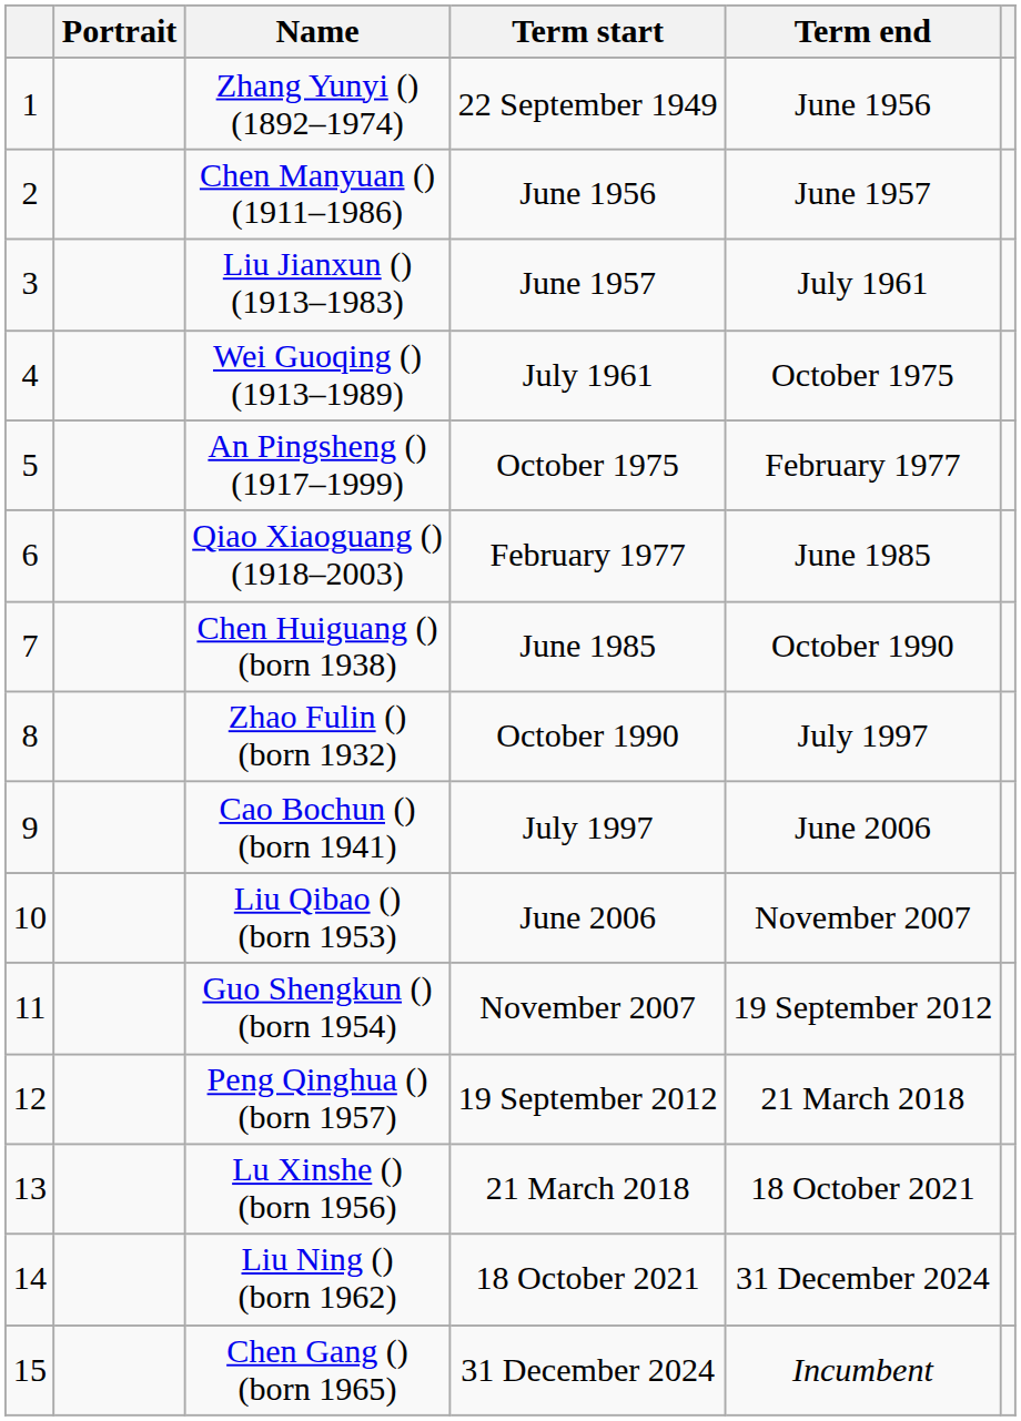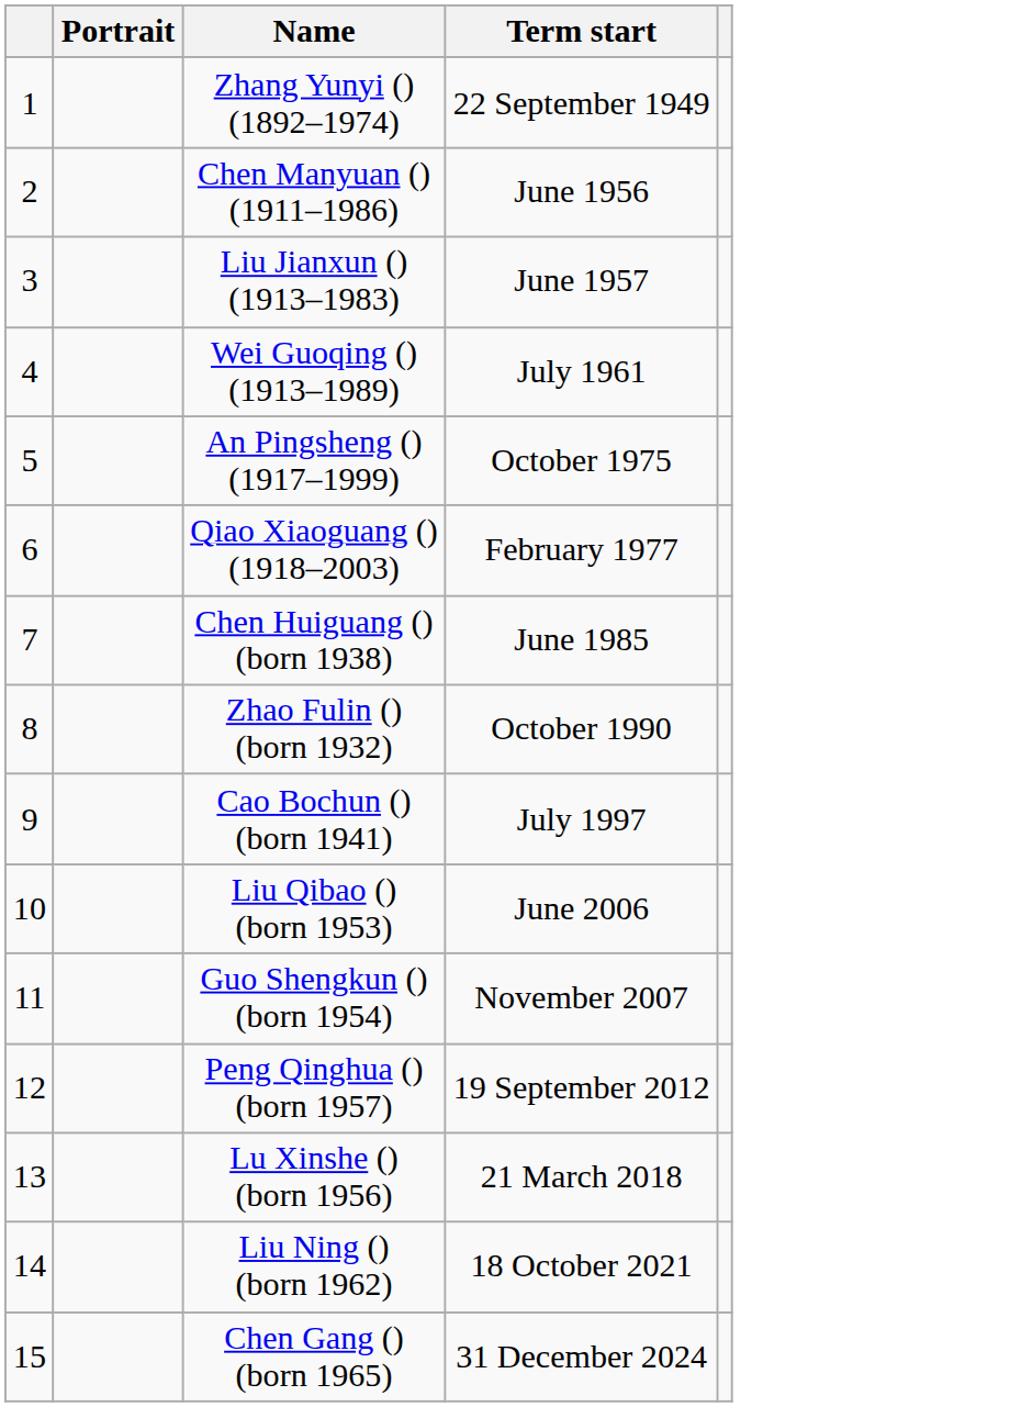- column: Term end | June 1956 | June 1957 | July 1961 | October 1975 | February 1977 | June 1985 | October 1990 | July 1997 | June 2006 | November 2007 | 19 September 2012 | 21 March 2018 | 18 October 2021 | 31 December 2024 | Incumbent
